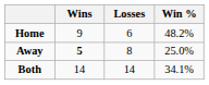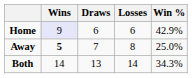+ column: Draws | 6 | 7 | 13
Home | Wins: no background -> lavender background
Home | Win %: 48.2% -> 42.9%
Both | Win %: 34.1% -> 34.3%
